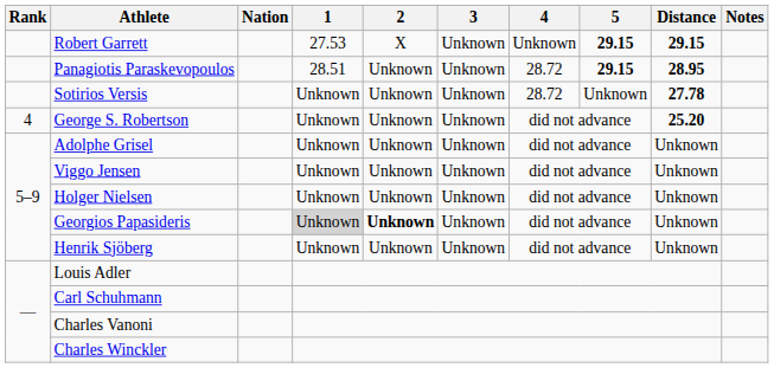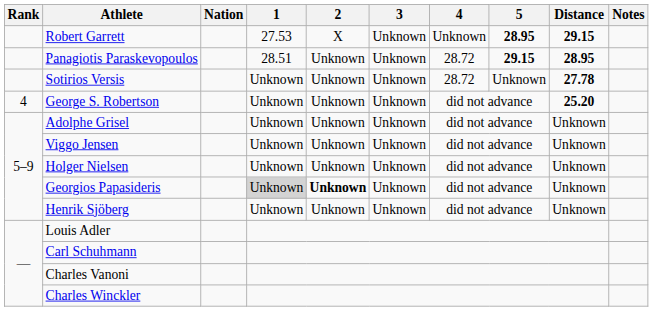Robert Garrett | 5: 29.15 -> 28.95
